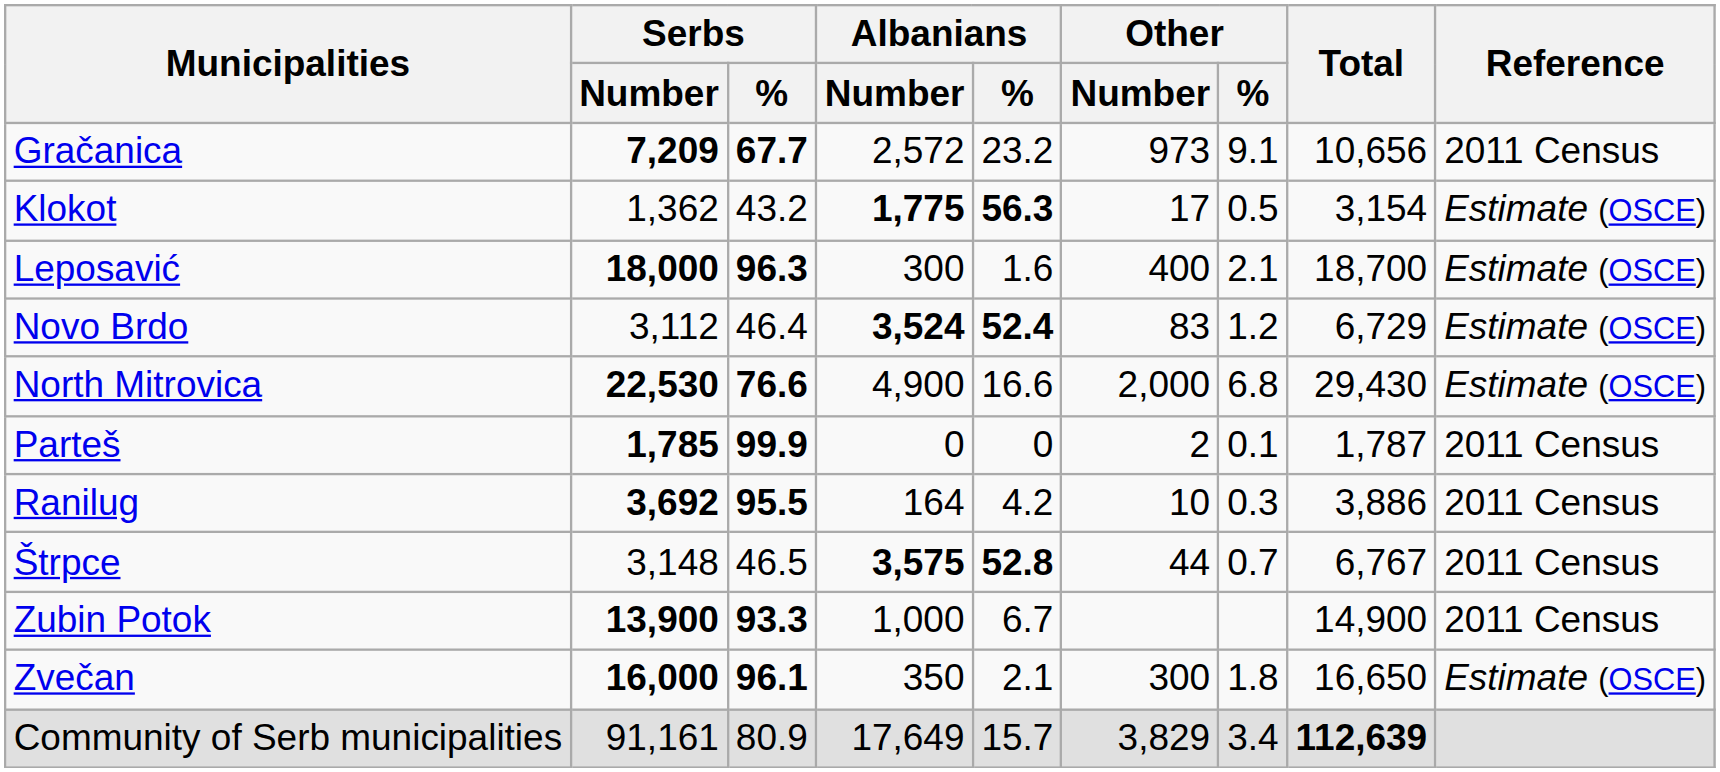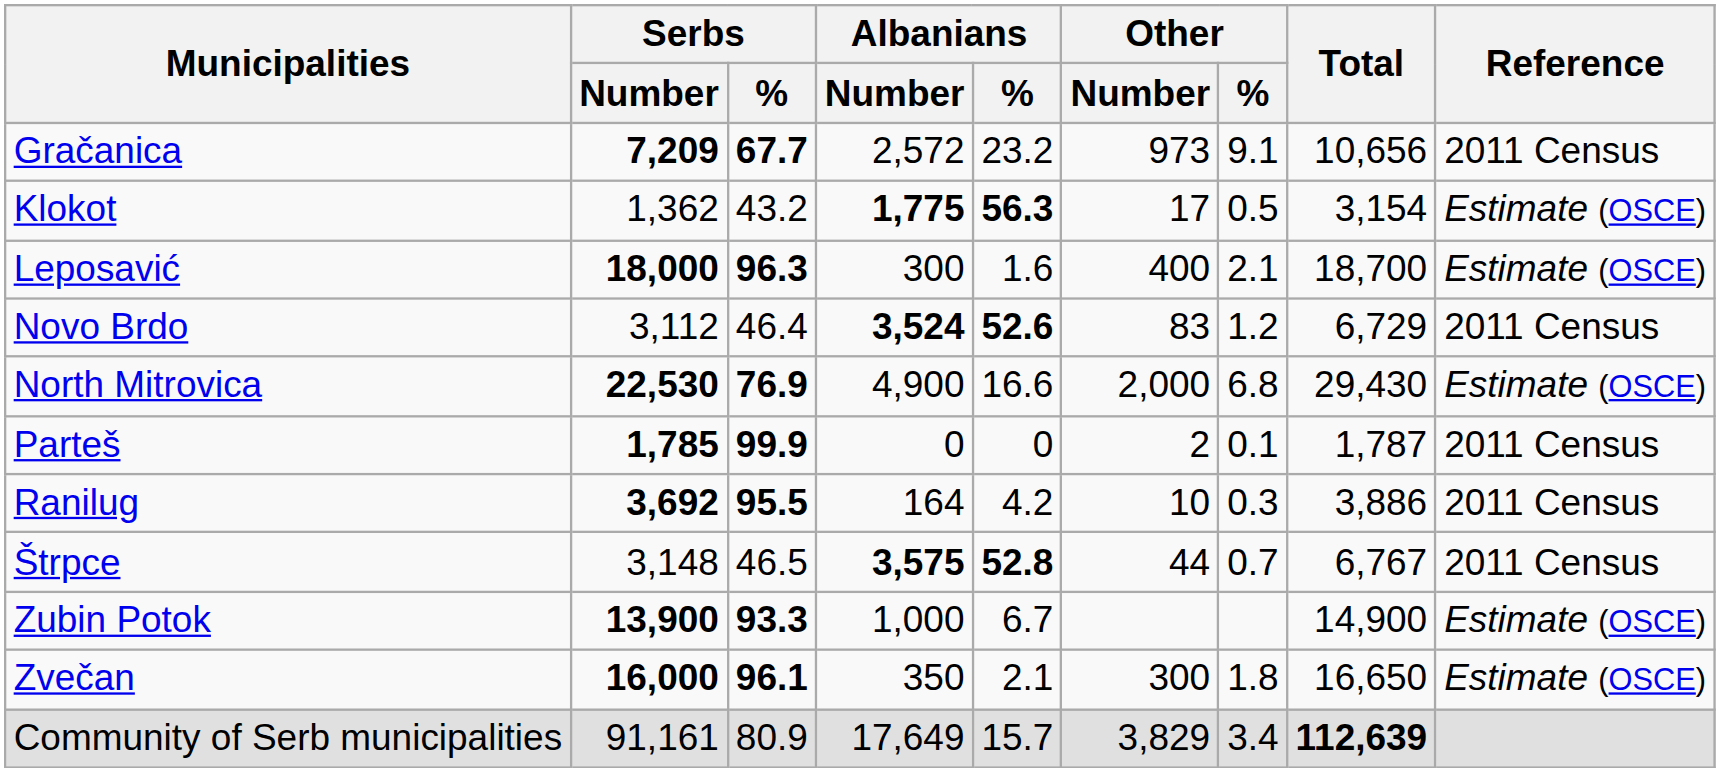Novo Brdo | Albanians / %: 52.4 -> 52.6
Novo Brdo | Reference: Estimate (OSCE) -> 2011 Census
North Mitrovica | Serbs / %: 76.6 -> 76.9
Zubin Potok | Reference: 2011 Census -> Estimate (OSCE)
